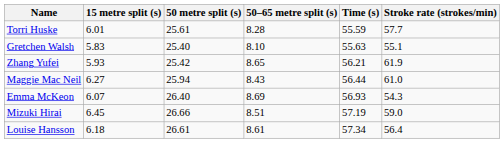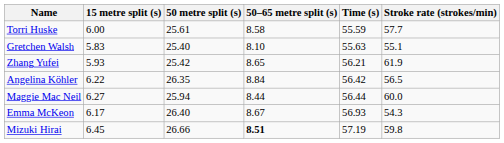Torri Huske | 15 metre split (s): 6.01 -> 6.00
Torri Huske | 50–65 metre split (s): 8.28 -> 8.58
+ row: Angelina Köhler | 6.22 | 26.35 | 8.84 | 56.42 | 56.5
Maggie Mac Neil | 50–65 metre split (s): 8.43 -> 8.44
Maggie Mac Neil | Stroke rate (strokes/min): 61.0 -> 60.0
Emma McKeon | 15 metre split (s): 6.07 -> 6.17
Emma McKeon | 50–65 metre split (s): 8.69 -> 8.67
Mizuki Hirai | 50–65 metre split (s): normal -> bold
Mizuki Hirai | Stroke rate (strokes/min): 59.0 -> 59.8
- row: Louise Hansson | 6.18 | 26.61 | 8.61 | 57.34 | 56.4
